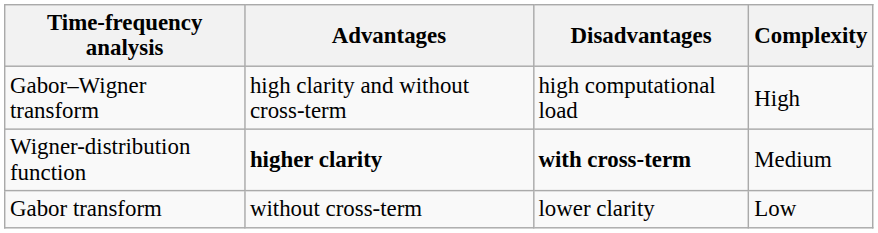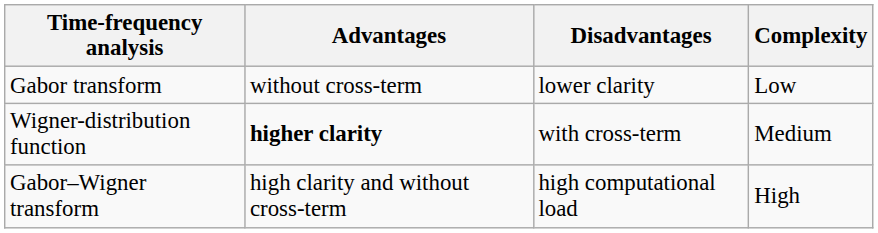rows swapped: Gabor transform <-> Gabor–Wigner transform
Wigner-distribution function | Disadvantages: bold -> normal
